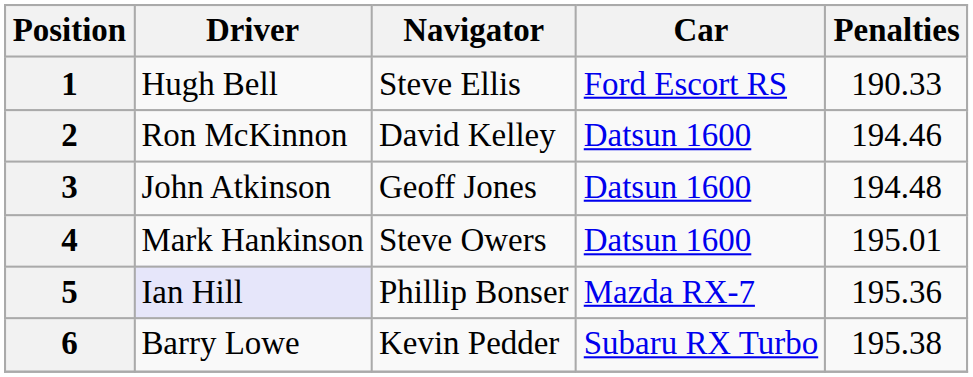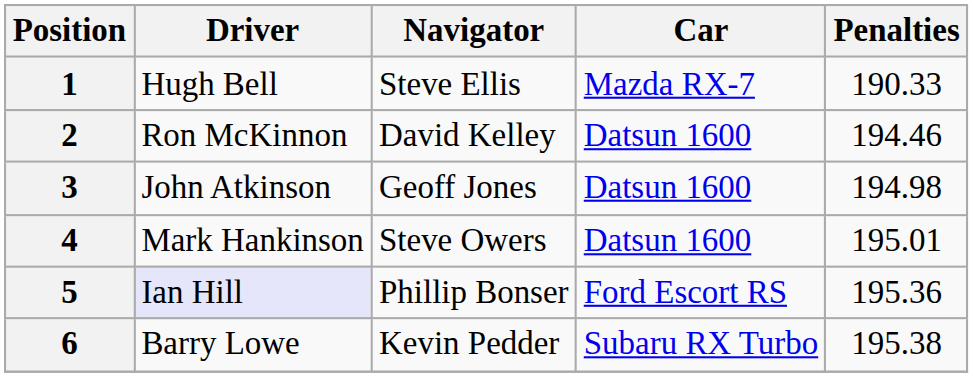1 | Car: Ford Escort RS -> Mazda RX-7
3 | Penalties: 194.48 -> 194.98
5 | Car: Mazda RX-7 -> Ford Escort RS
